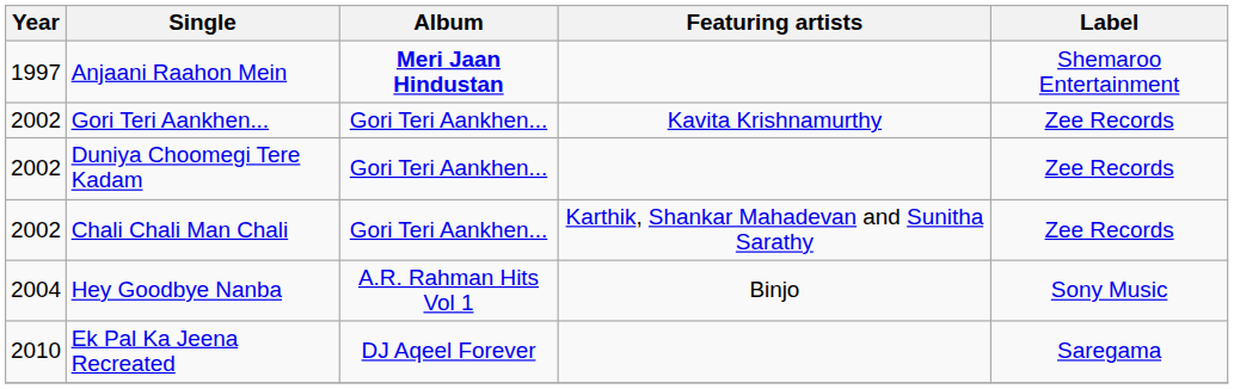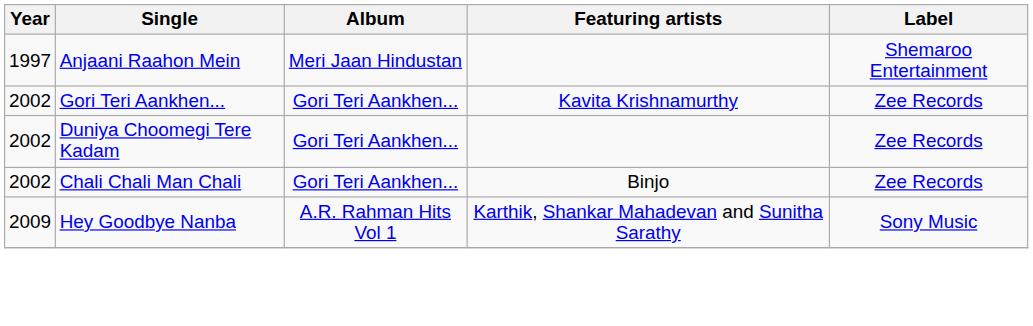Anjaani Raahon Mein | Album: bold -> normal
Chali Chali Man Chali | Featuring artists: Karthik, Shankar Mahadevan and Sunitha Sarathy -> Binjo
Hey Goodbye Nanba | Year: 2004 -> 2009
Hey Goodbye Nanba | Featuring artists: Binjo -> Karthik, Shankar Mahadevan and Sunitha Sarathy
- row: 2010 | Ek Pal Ka Jeena Recreated | DJ Aqeel Forever | Saregama
